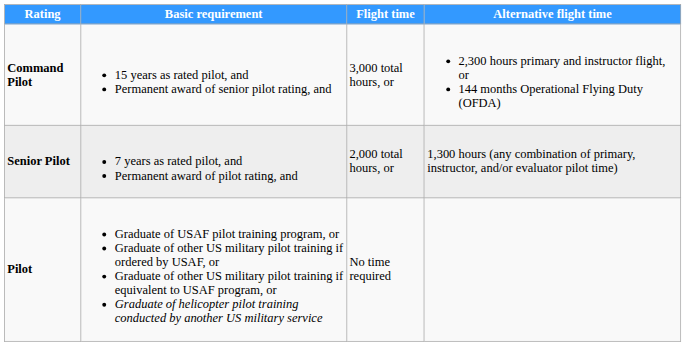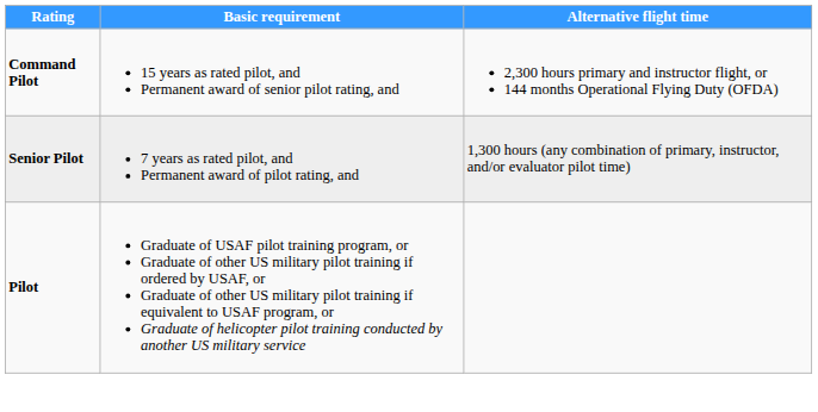- column: Flight time | 3,000 total hours, or | 2,000 total hours, or | No time required
